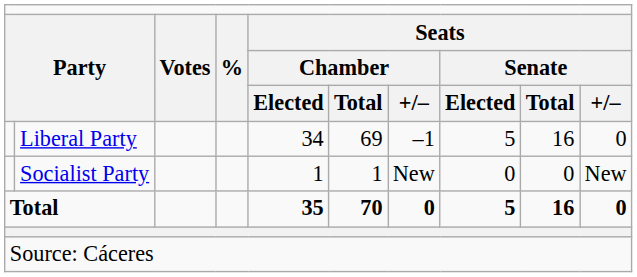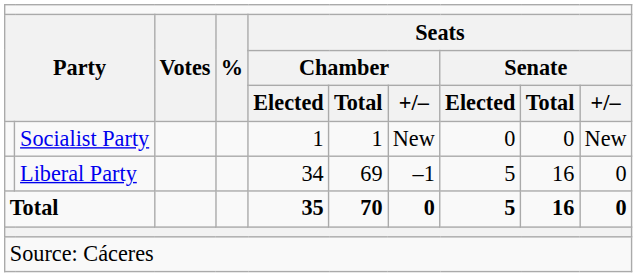rows swapped: Liberal Party <-> Socialist Party
